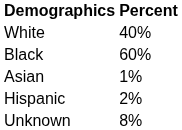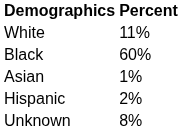White | Percent: 40% -> 11%
